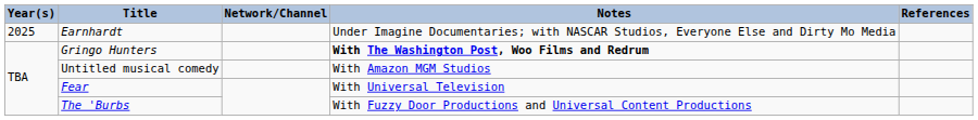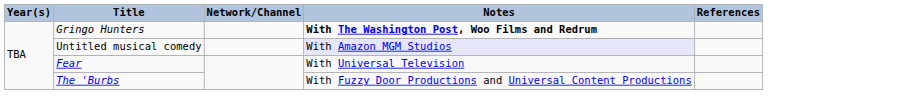- row: 2025 | Earnhardt | Under Imagine Documentaries; with NASCAR Studios, Everyone Else and Dirty Mo Media
Untitled musical comedy | Notes: no background -> lavender background
